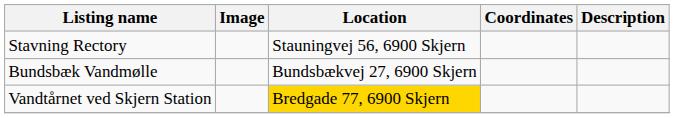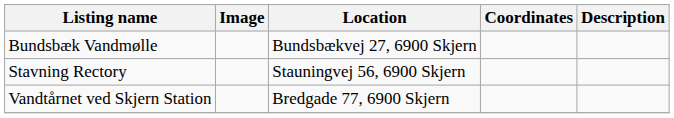rows swapped: Bundsbæk Vandmølle <-> Stavning Rectory
Vandtårnet ved Skjern Station | Location: gold background -> no background
